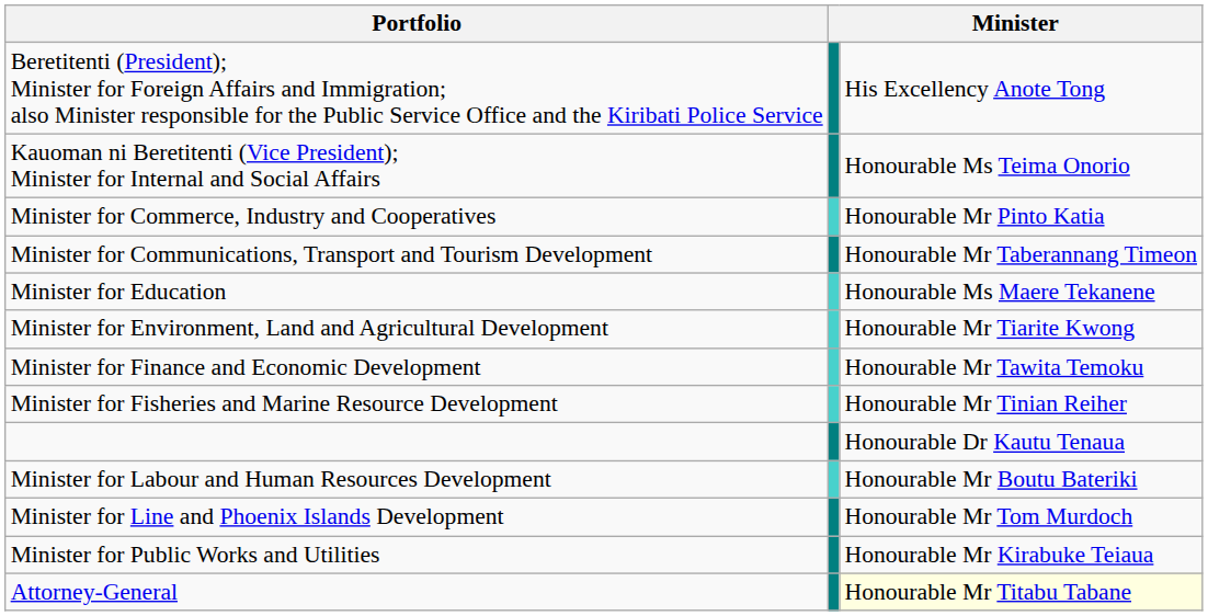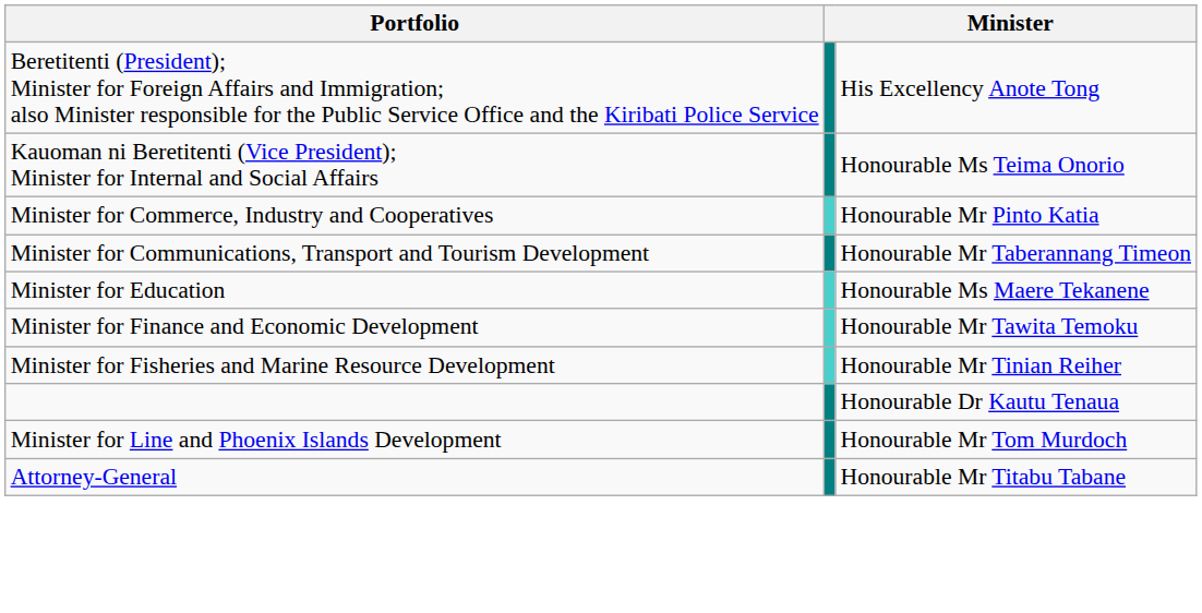- row: Minister for Environment, Land and Agricultural Development | Honourable Mr Tiarite Kwong
- row: Minister for Labour and Human Resources Development | Honourable Mr Boutu Bateriki
- row: Minister for Public Works and Utilities | Honourable Mr Kirabuke Teiaua
Attorney-General | column 3: lightyellow background -> no background
